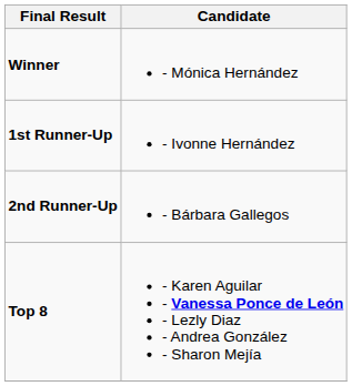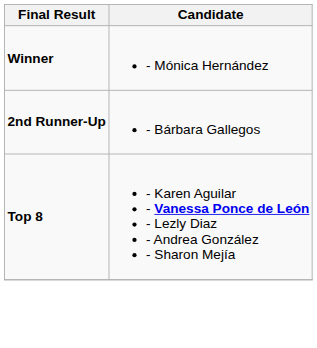- row: 1st Runner-Up | - Ivonne Hernández
